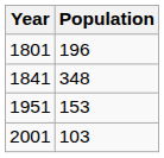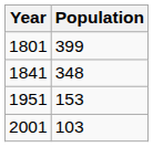1801 | Population: 196 -> 399
